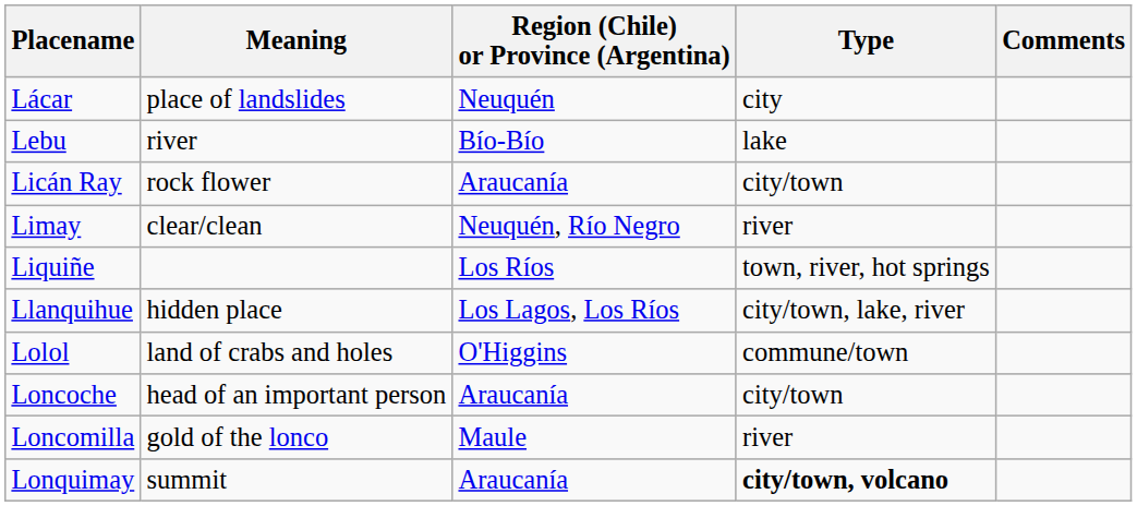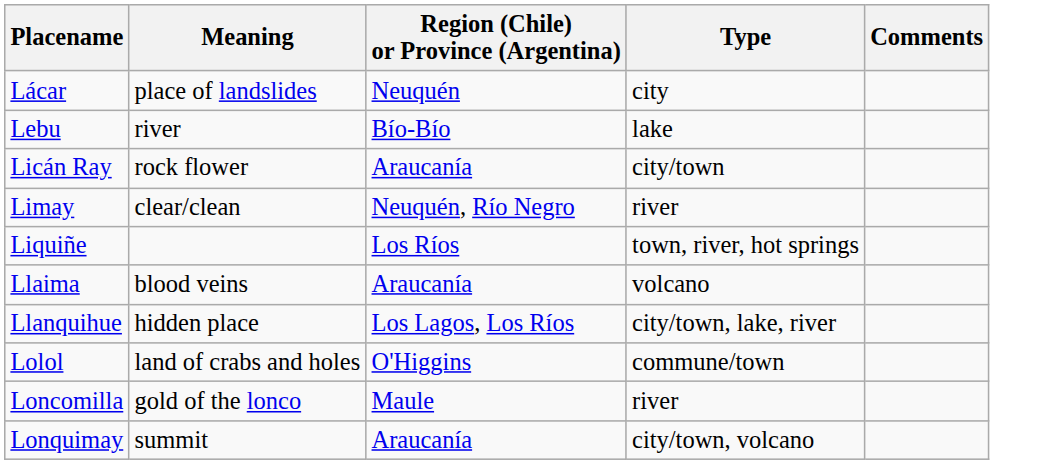+ row: Llaima | blood veins | Araucanía | volcano
- row: Loncoche | head of an important person | Araucanía | city/town
Lonquimay | Type: bold -> normal
